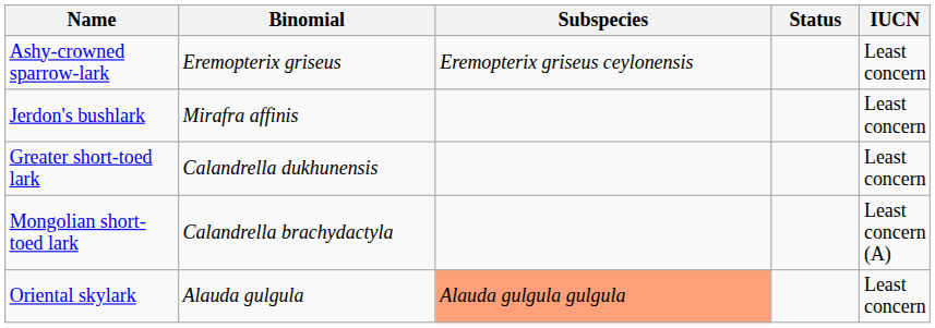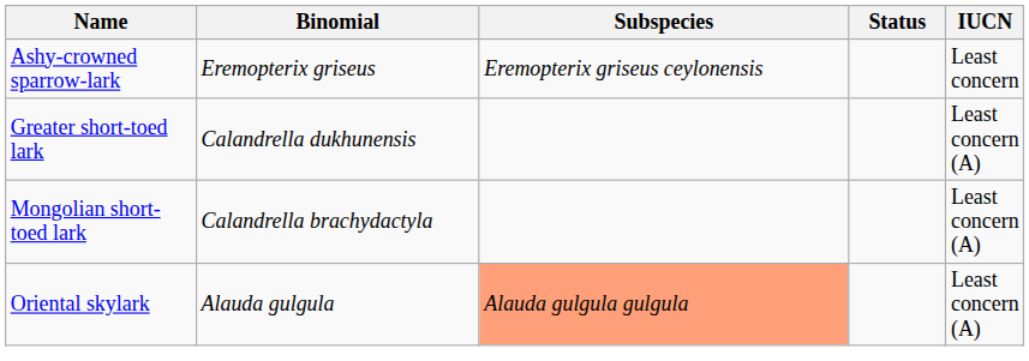- row: Jerdon's bushlark | Mirafra affinis | Least concern
Greater short-toed lark | IUCN: Least concern -> Least concern (A)
Oriental skylark | IUCN: Least concern -> Least concern (A)
